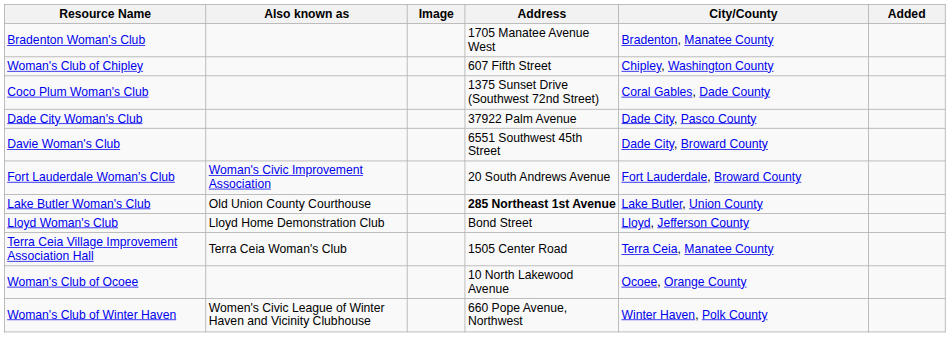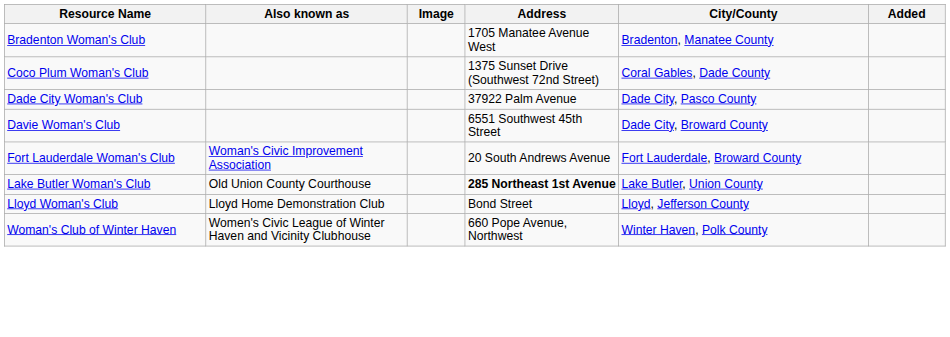- row: Woman's Club of Chipley | 607 Fifth Street | Chipley, Washington County
- row: Terra Ceia Village Improvement Association Hall | Terra Ceia Woman's Club | 1505 Center Road | Terra Ceia, Manatee County
- row: Woman's Club of Ocoee | 10 North Lakewood Avenue | Ocoee, Orange County
